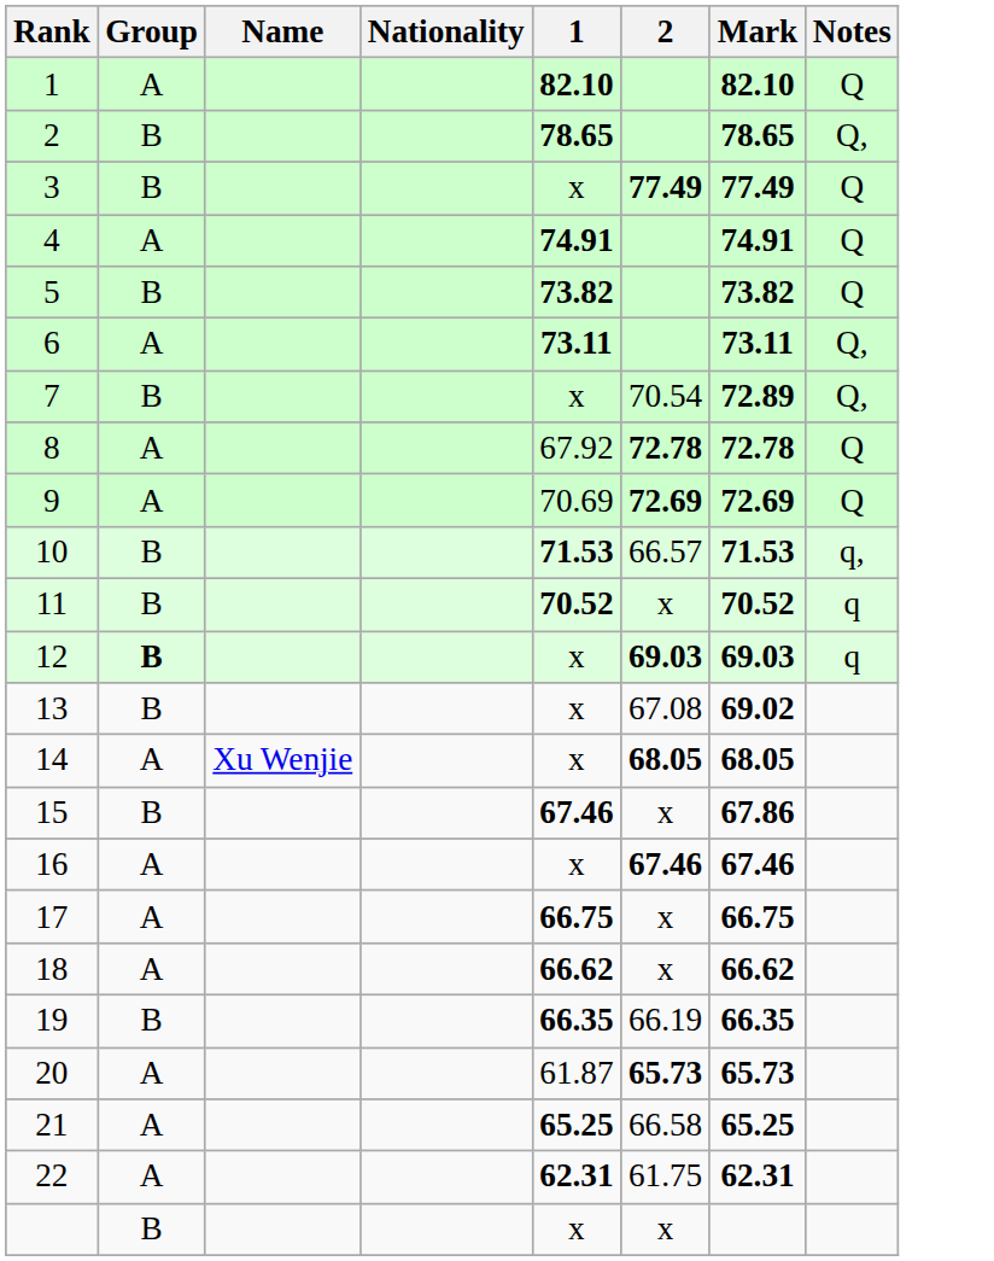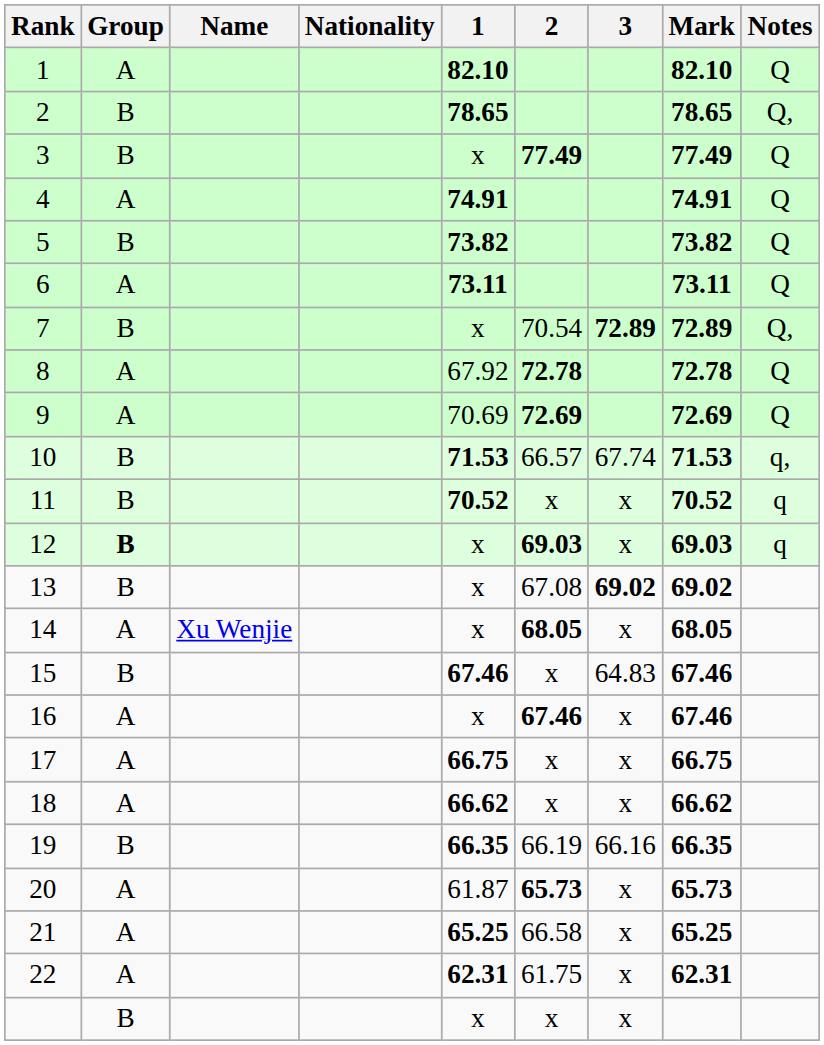+ column: 3 | 72.89 | 67.74 | x | x | 69.02 | x | 64.83 | x | x | x | 66.16 | x | x | x | x
6 | Notes: Q, -> Q
15 | Mark: 67.86 -> 67.46
